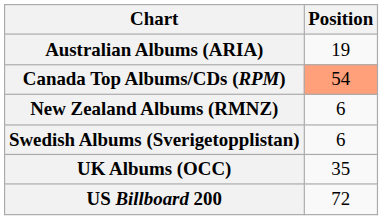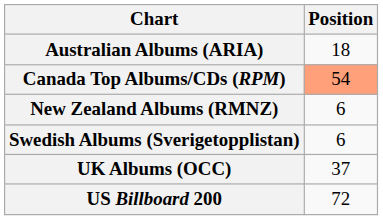Australian Albums (ARIA) | Position: 19 -> 18
UK Albums (OCC) | Position: 35 -> 37
